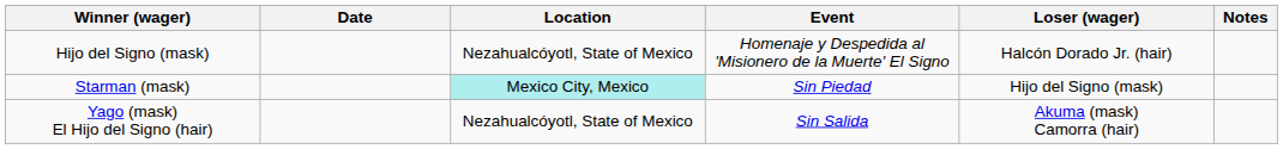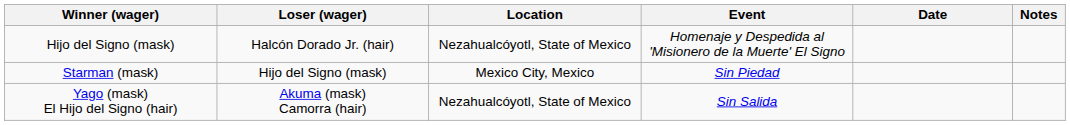columns swapped: Loser (wager) <-> Date
Starman (mask) | Location: paleturquoise background -> no background
